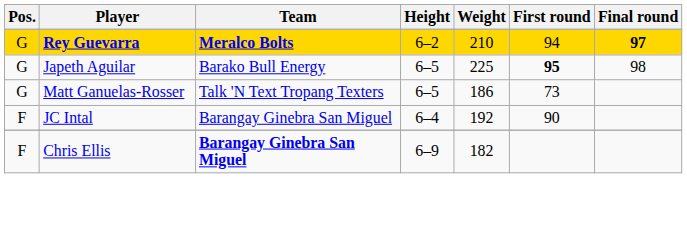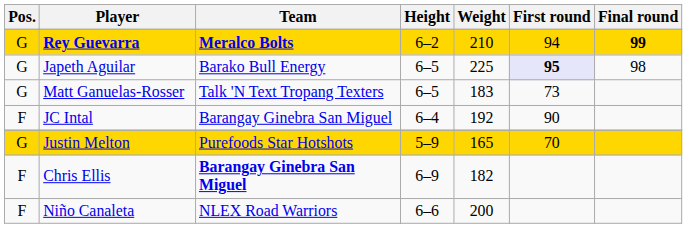Rey Guevarra | Final round: 97 -> 99
Japeth Aguilar | First round: no background -> lavender background
Matt Ganuelas-Rosser | Weight: 186 -> 183
+ row: G | Justin Melton | Purefoods Star Hotshots | 5–9 | 165 | 70
+ row: F | Niño Canaleta | NLEX Road Warriors | 6–6 | 200
